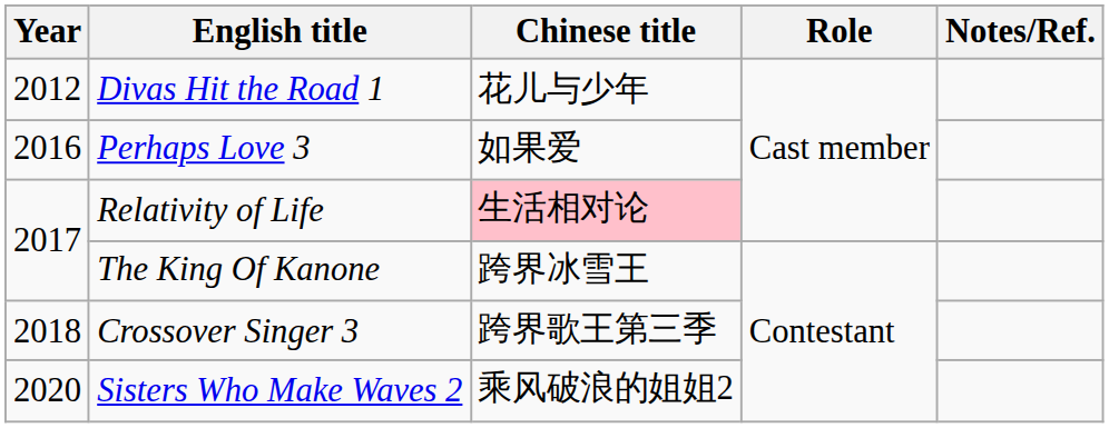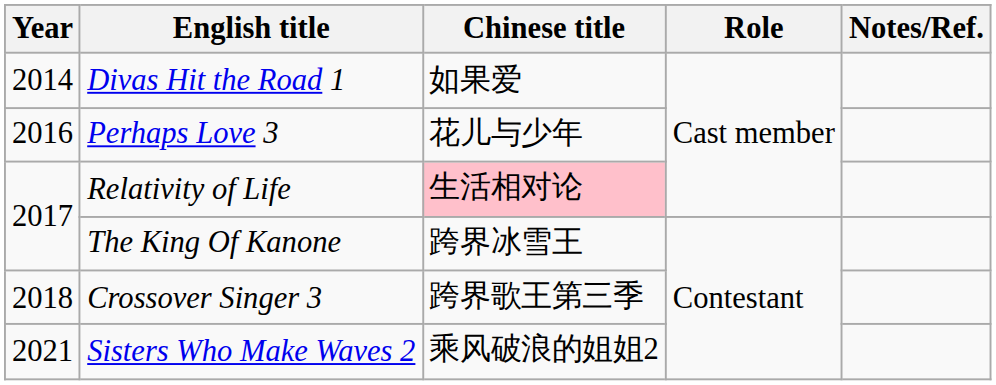Divas Hit the Road 1 | Year: 2012 -> 2014
Divas Hit the Road 1 | Chinese title: 花儿与少年 -> 如果爱
Perhaps Love 3 | Chinese title: 如果爱 -> 花儿与少年
Sisters Who Make Waves 2 | Year: 2020 -> 2021
